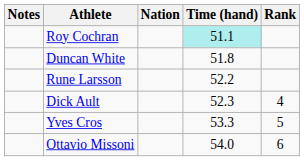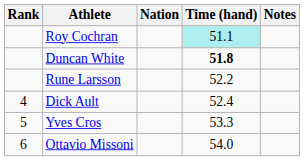columns swapped: Rank <-> Notes
Duncan White | Time (hand): normal -> bold
Dick Ault | Time (hand): 52.3 -> 52.4
